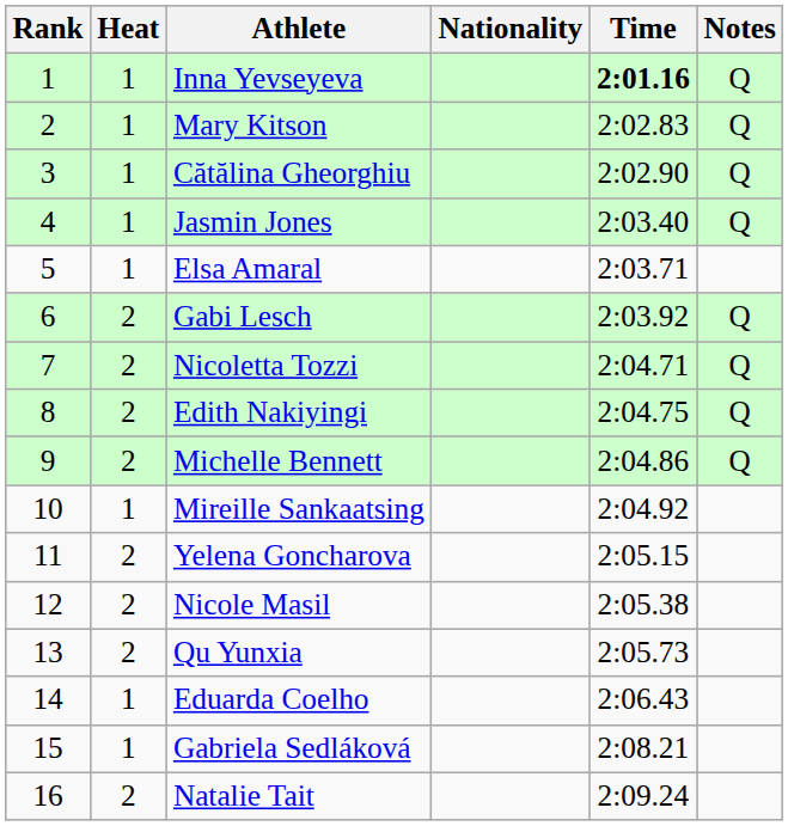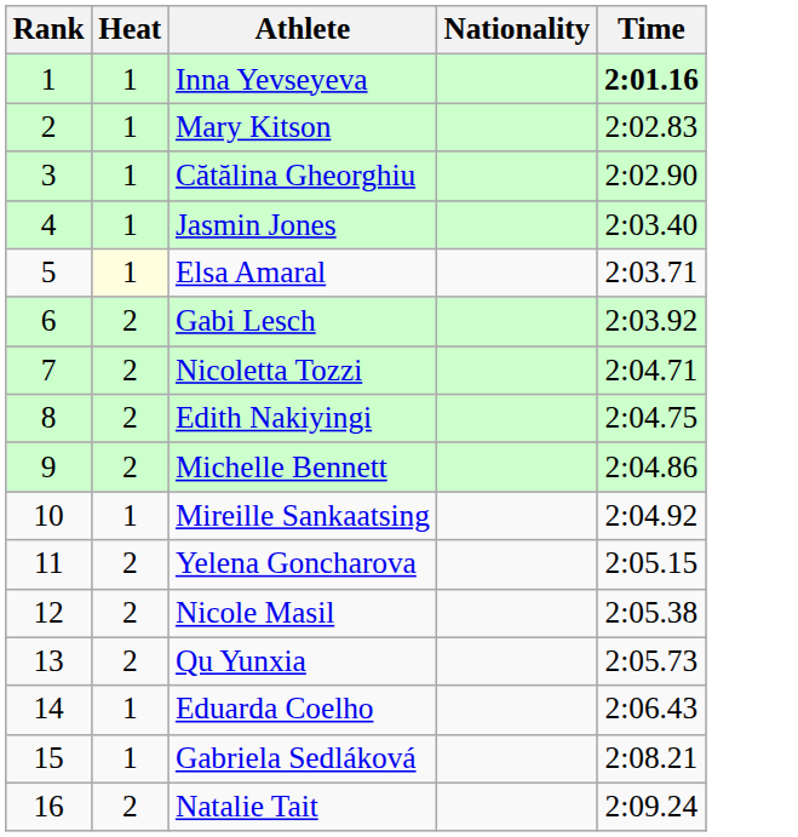- column: Notes | Q | Q | Q | Q | Q | Q | Q | Q
Elsa Amaral | Heat: no background -> lightyellow background
